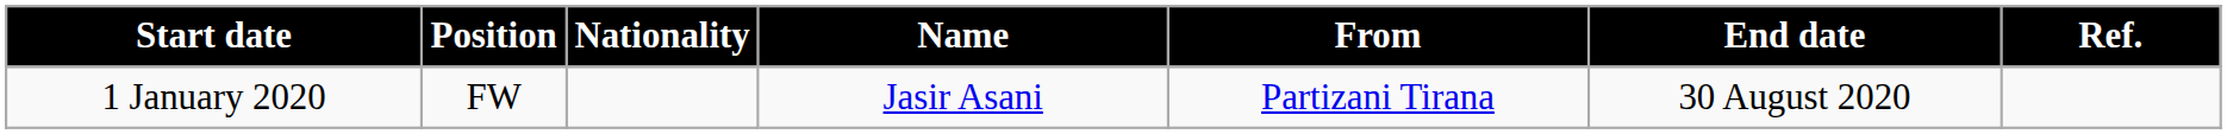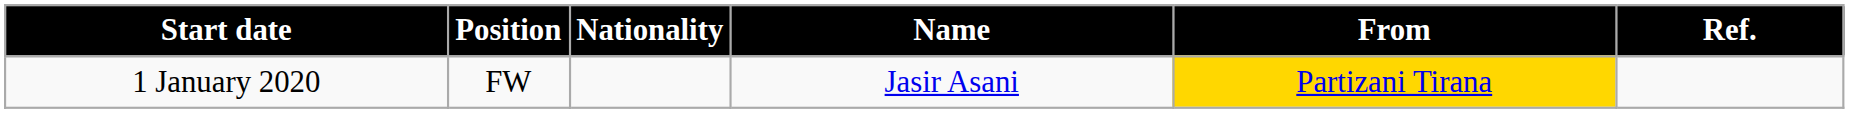- column: End date | 30 August 2020
1 January 2020 | From: no background -> gold background
